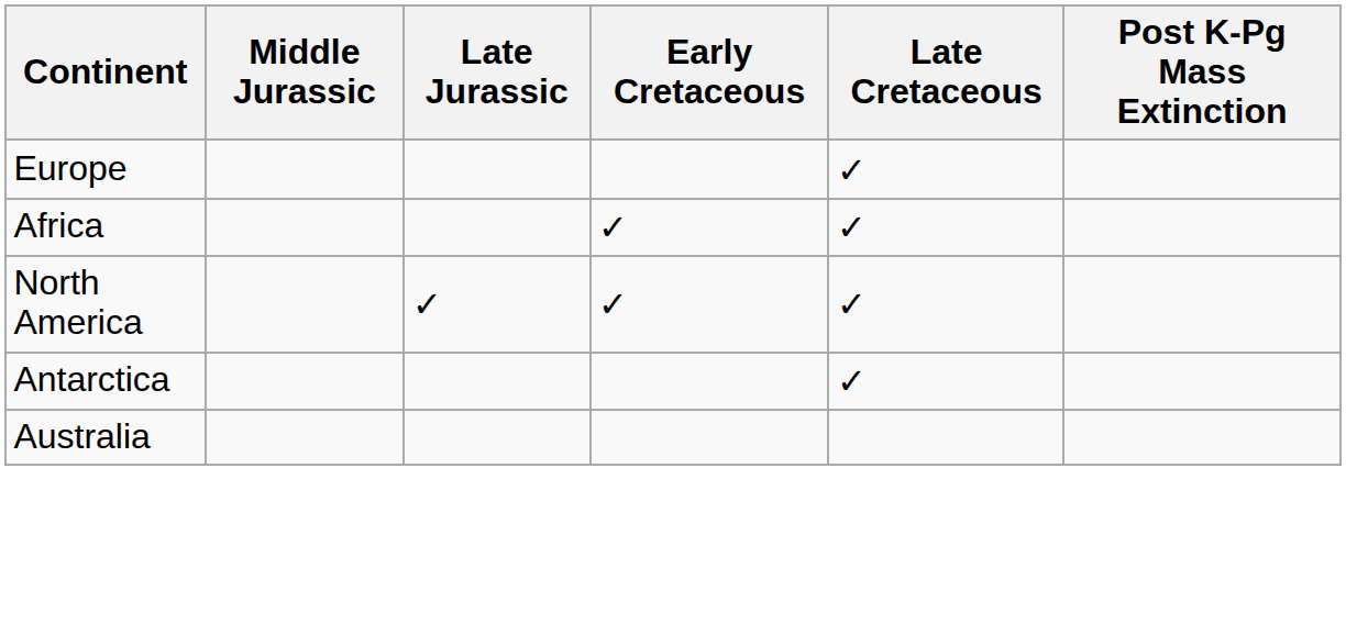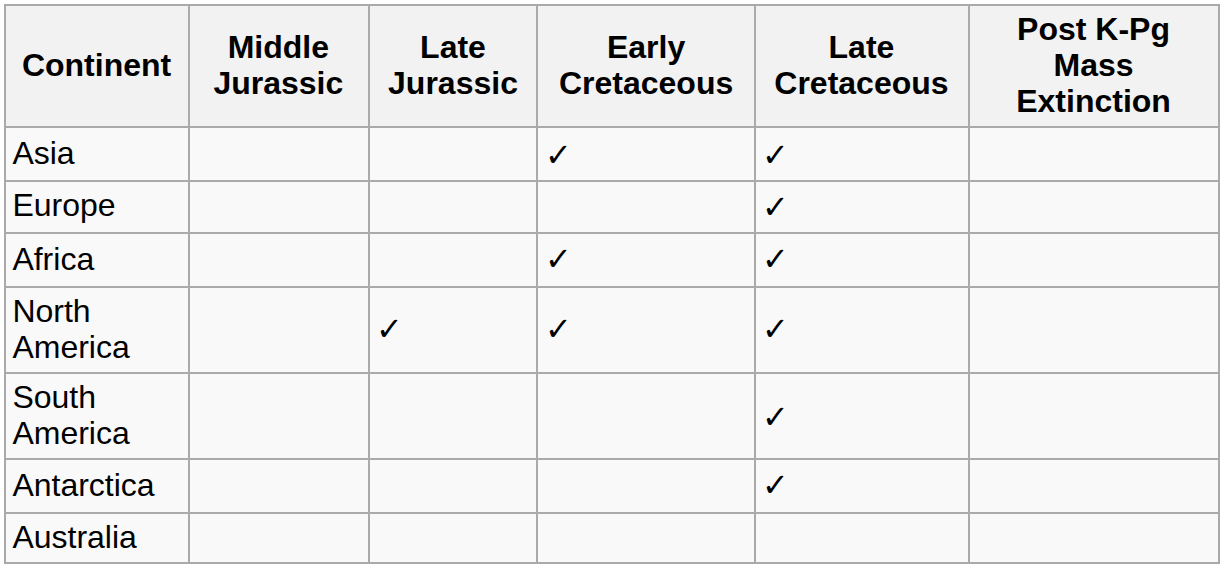+ row: Asia | ✓ | ✓
+ row: South America | ✓
